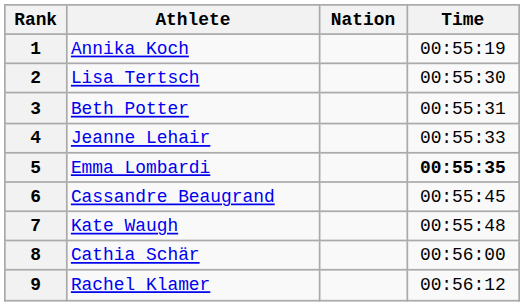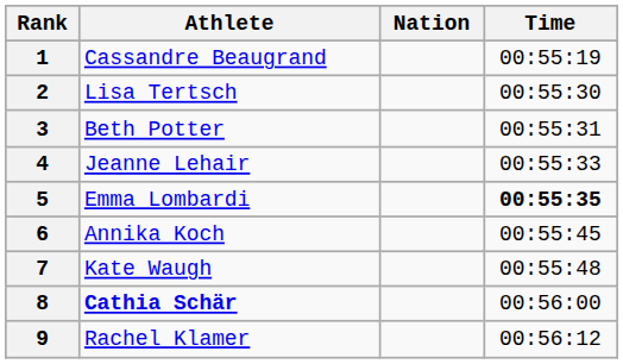1 | Athlete: Annika Koch -> Cassandre Beaugrand
6 | Athlete: Cassandre Beaugrand -> Annika Koch
8 | Athlete: normal -> bold
